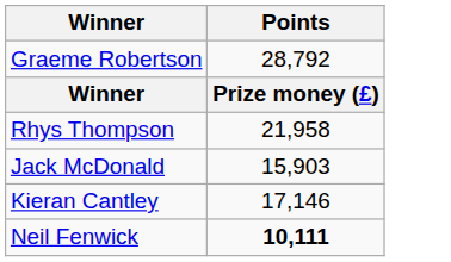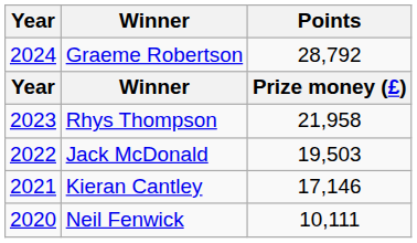+ column: Year | 2024 | Year | 2023 | 2022 | 2021 | 2020
Jack McDonald | Points: 15,903 -> 19,503
Neil Fenwick | Points: bold -> normal
